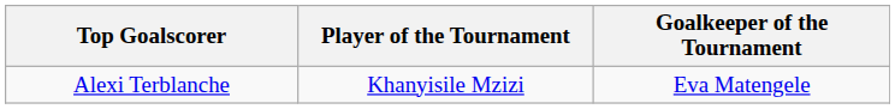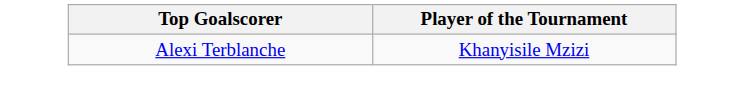- column: Goalkeeper of the Tournament | Eva Matengele
